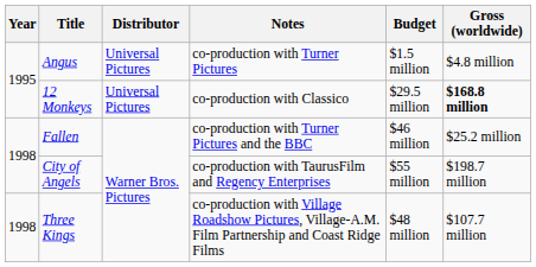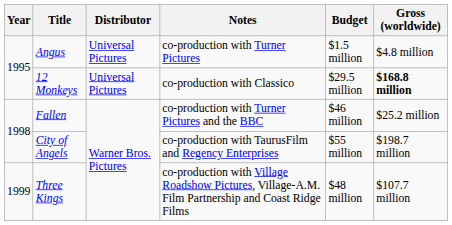Three Kings | Year: 1998 -> 1999
